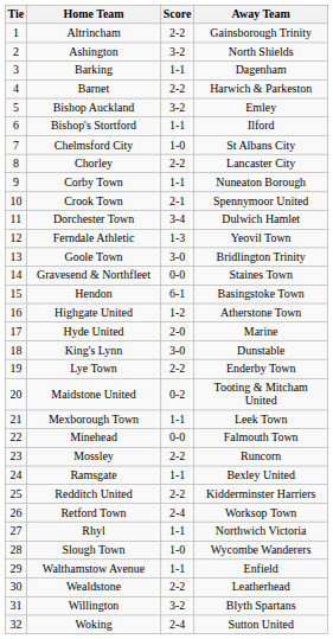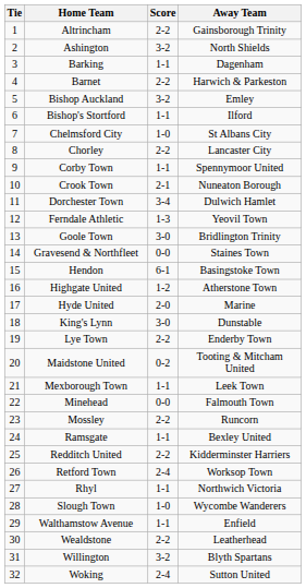Corby Town | Away Team: Nuneaton Borough -> Spennymoor United
Crook Town | Away Team: Spennymoor United -> Nuneaton Borough
